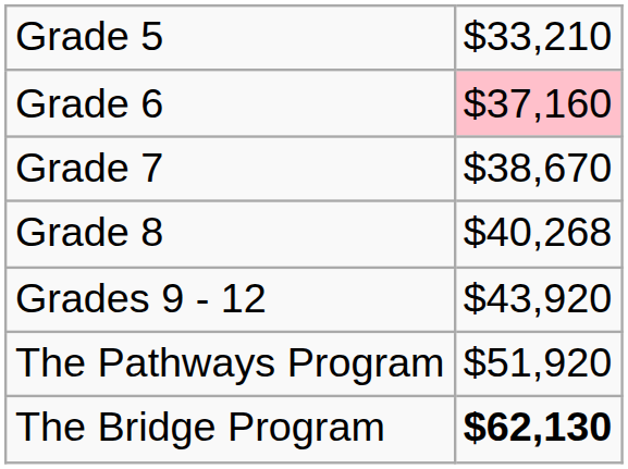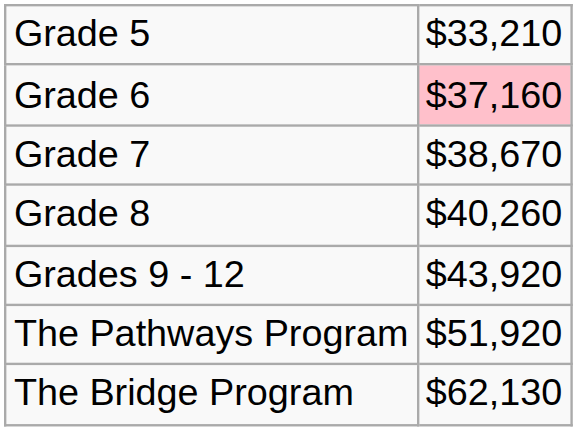Grade 8 | column 2: $40,268 -> $40,260
The Bridge Program | column 2: bold -> normal
